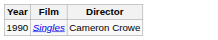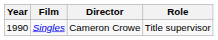+ column: Role | Title supervisor
